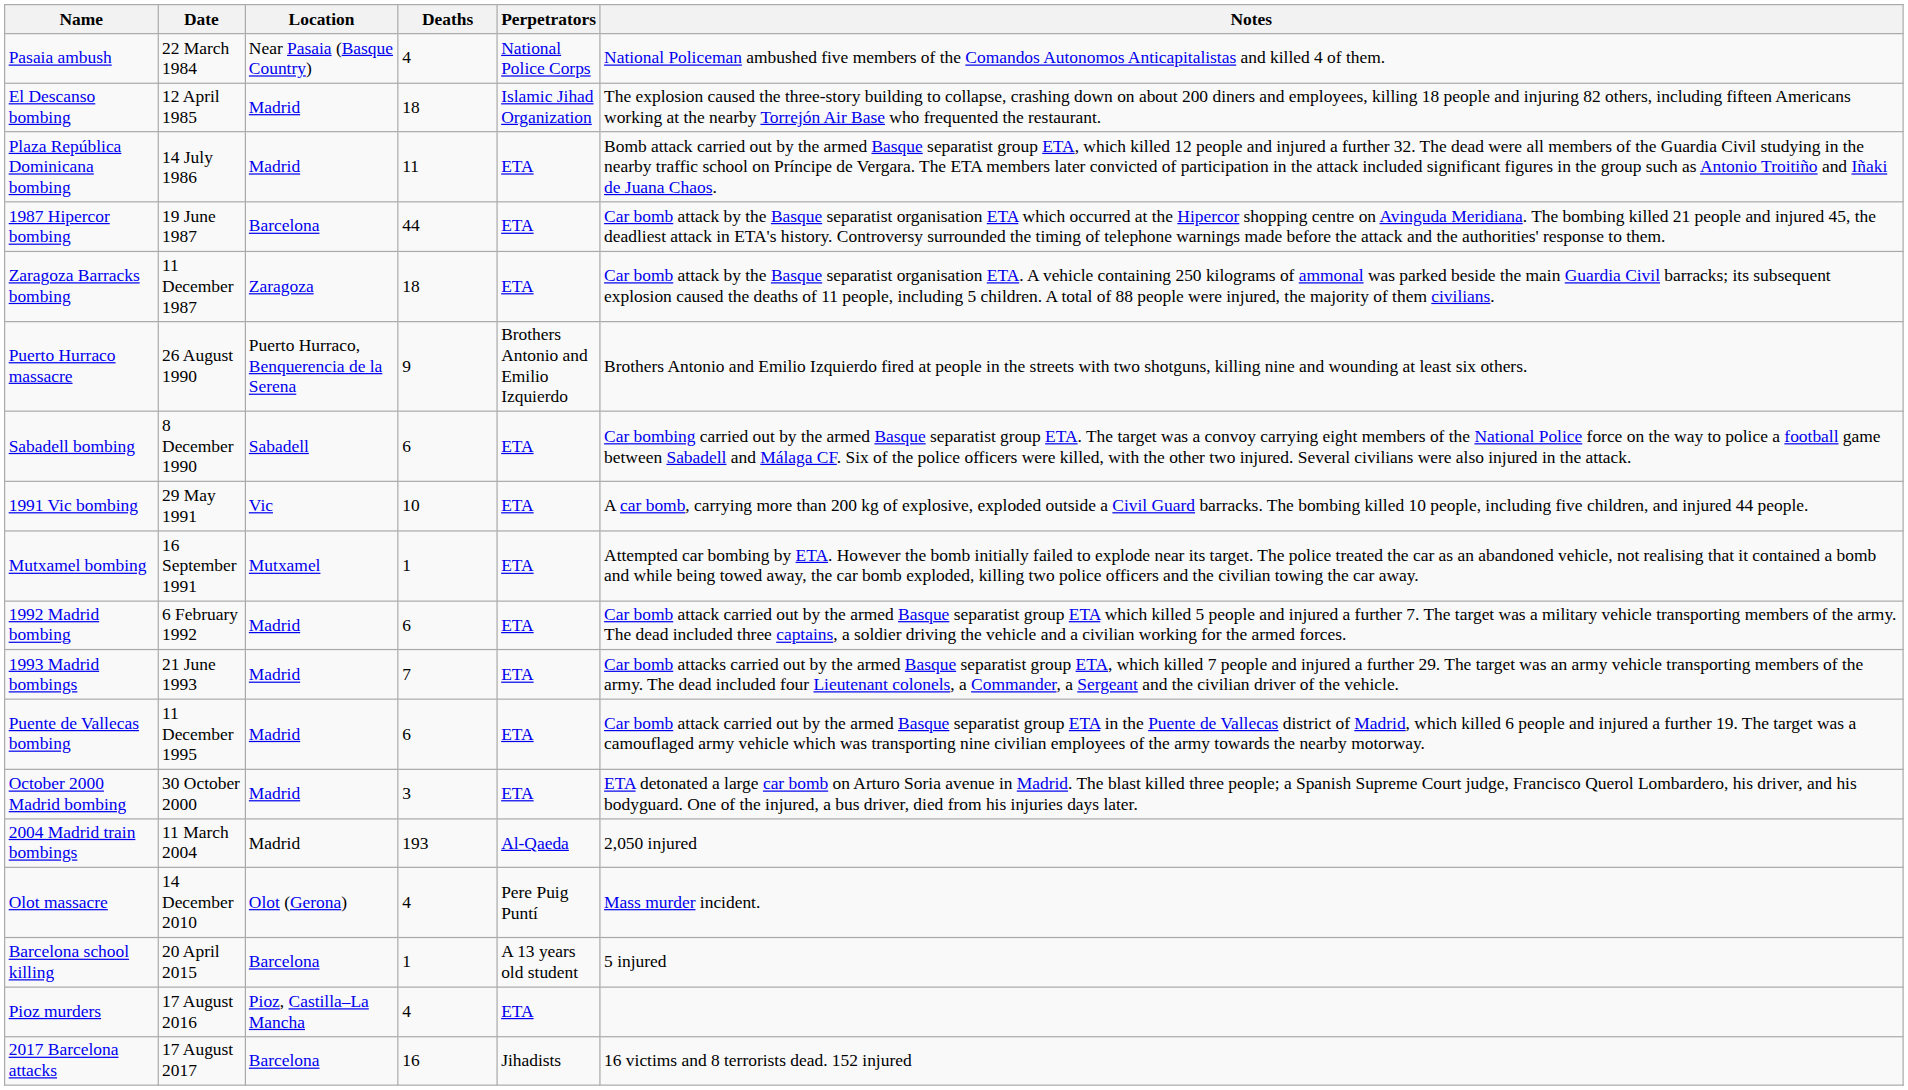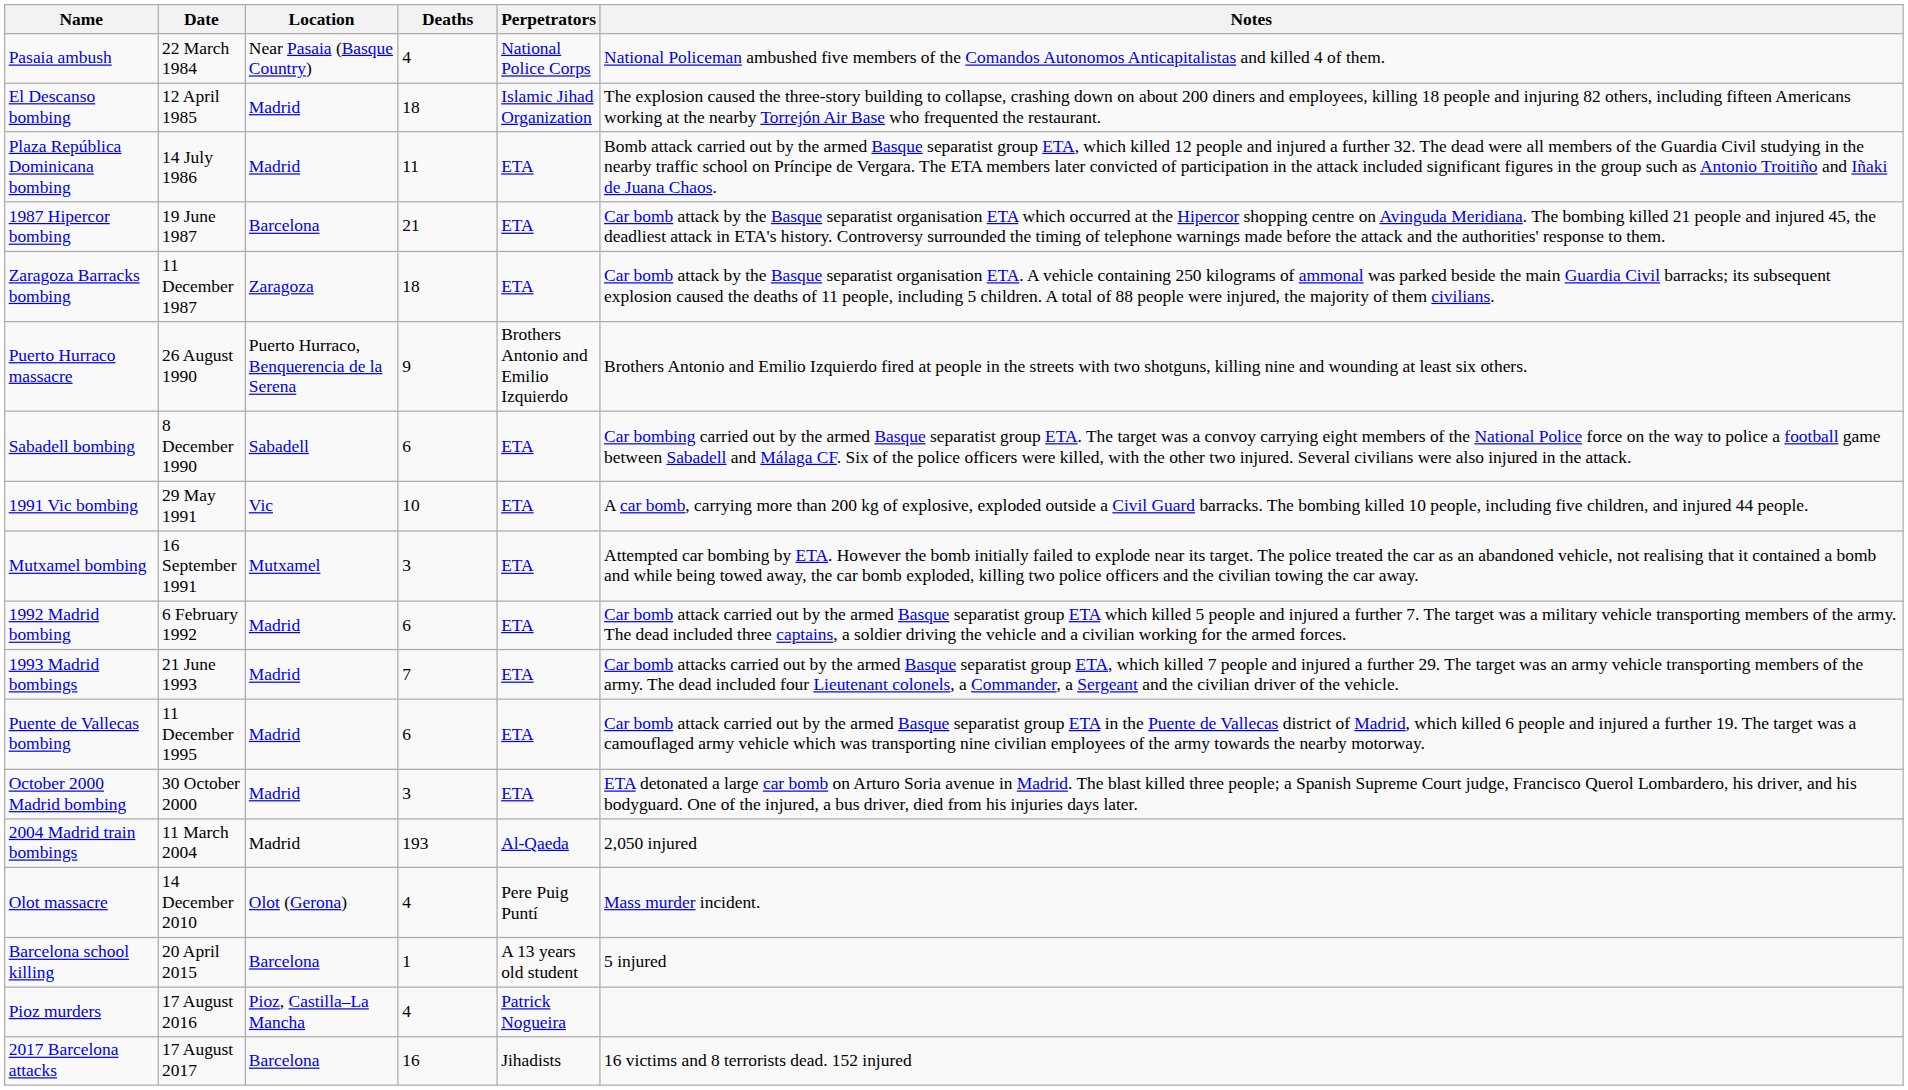1987 Hipercor bombing | Deaths: 44 -> 21
Mutxamel bombing | Deaths: 1 -> 3
Pioz murders | Perpetrators: ETA -> Patrick Nogueira
